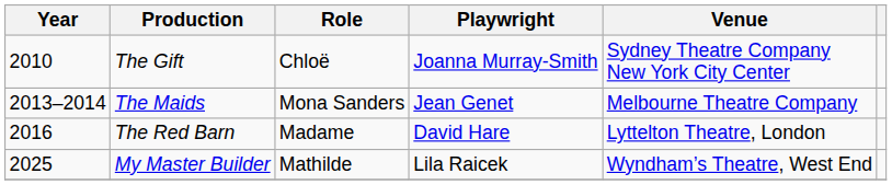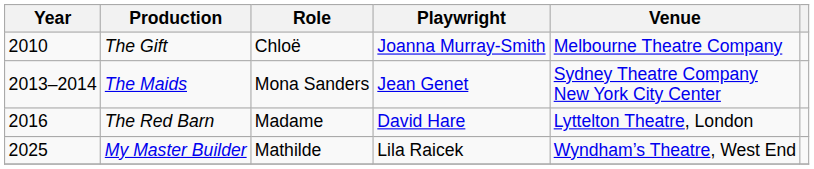The Gift | Venue: Sydney Theatre Company New York City Center -> Melbourne Theatre Company
The Maids | Venue: Melbourne Theatre Company -> Sydney Theatre Company New York City Center
